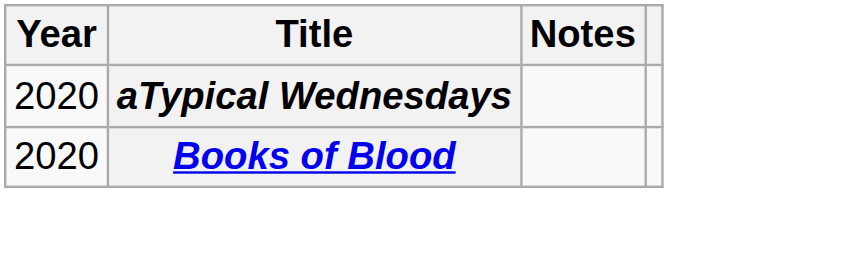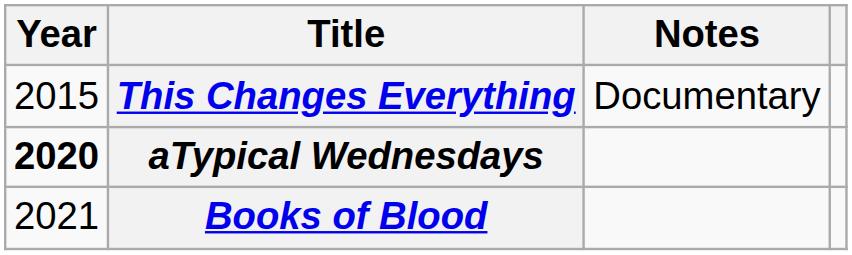+ row: 2015 | This Changes Everything | Documentary
aTypical Wednesdays | Year: normal -> bold
Books of Blood | Year: 2020 -> 2021
